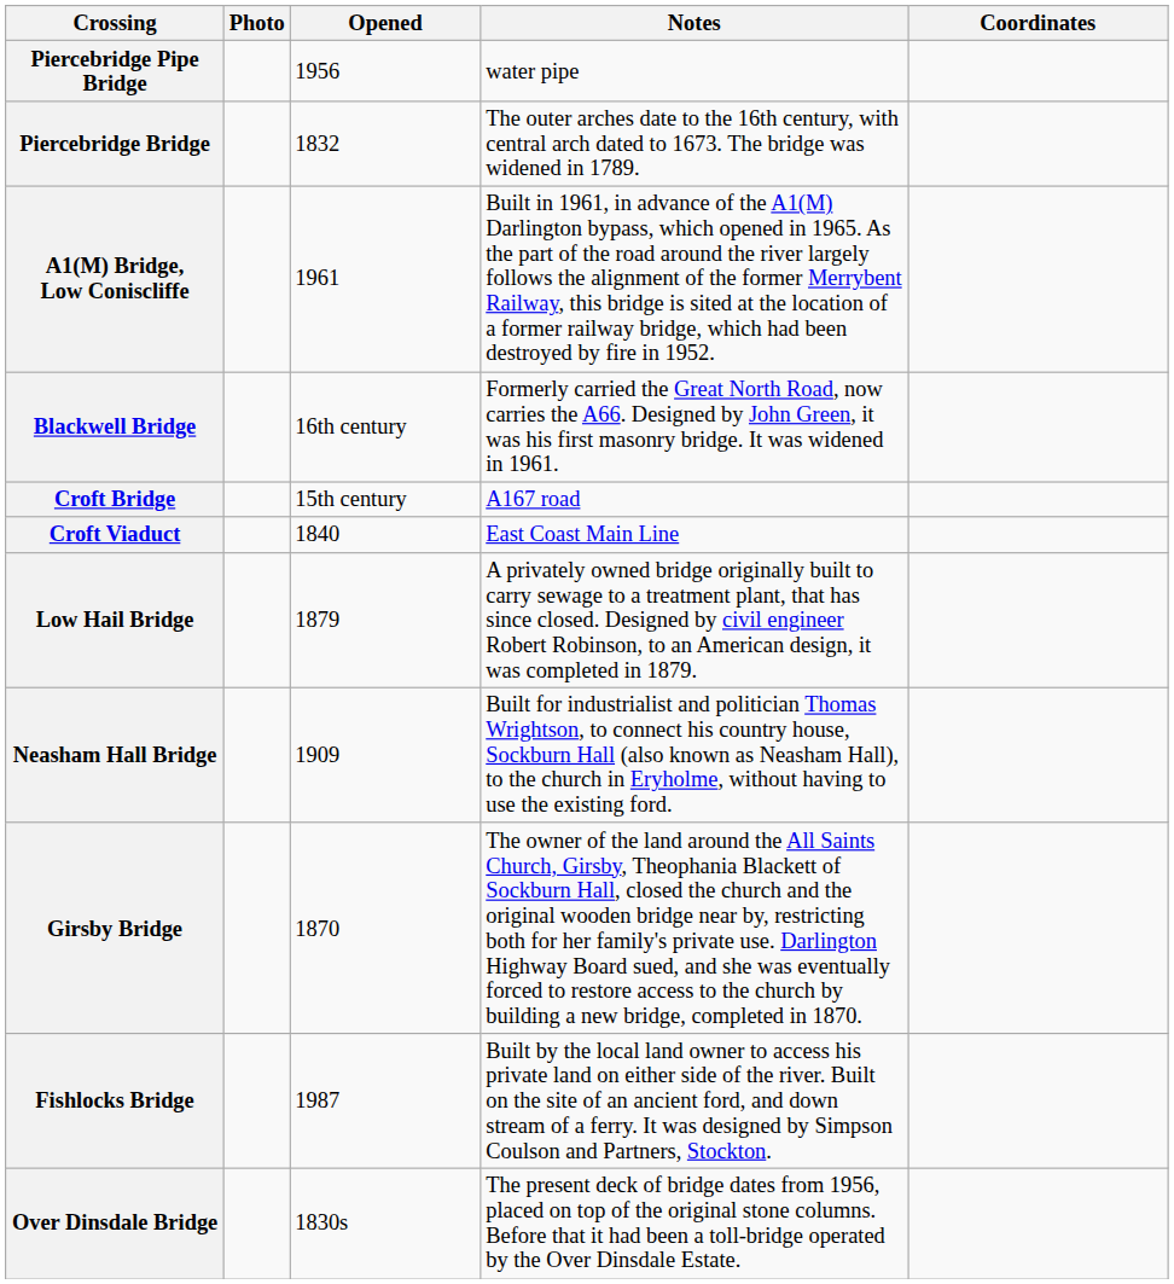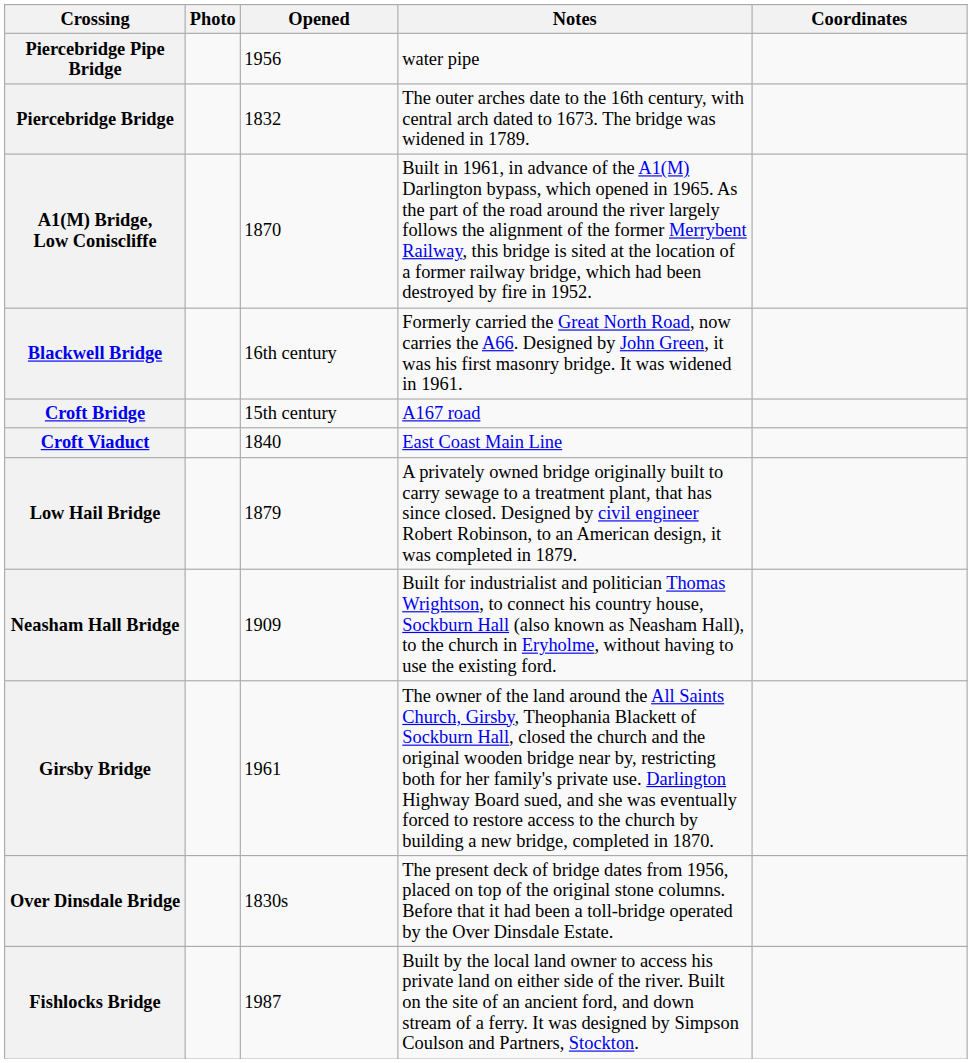A1(M) Bridge, Low Coniscliffe | Opened: 1961 -> 1870
Girsby Bridge | Opened: 1870 -> 1961
rows swapped: Fishlocks Bridge <-> Over Dinsdale Bridge
